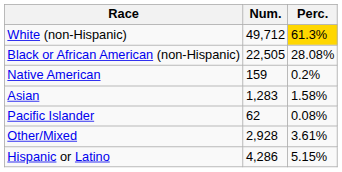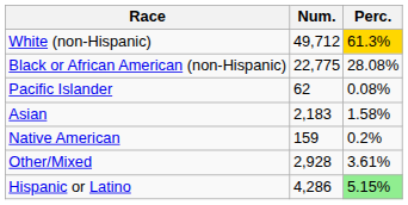Black or African American (non-Hispanic) | Num.: 22,505 -> 22,775
rows swapped: Native American <-> Pacific Islander
Asian | Num.: 1,283 -> 2,183
Hispanic or Latino | Perc.: no background -> lightgreen background
